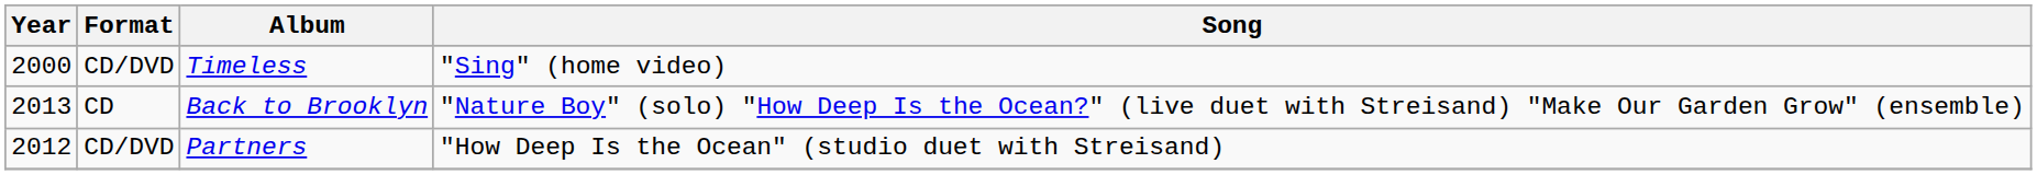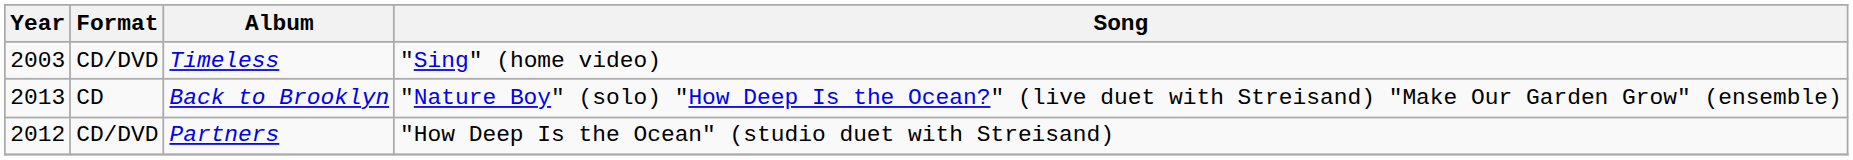Timeless | Year: 2000 -> 2003
